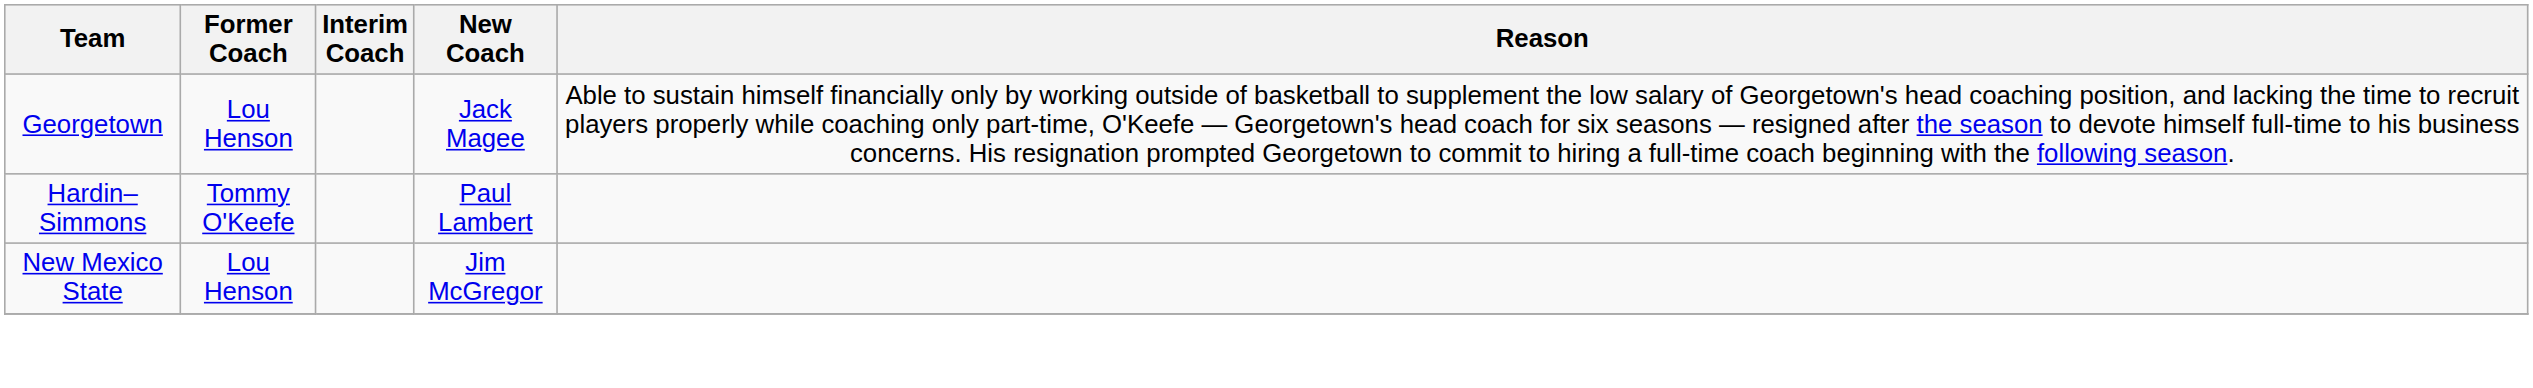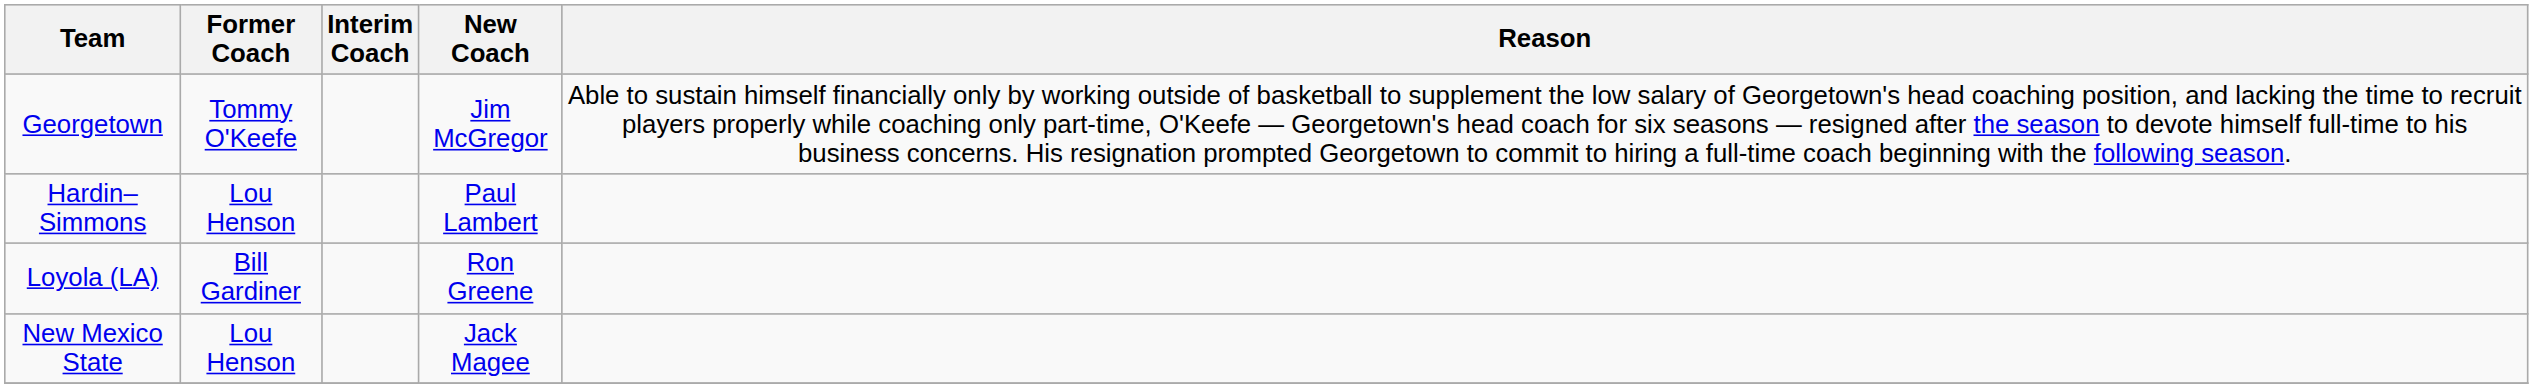Georgetown | Former Coach: Lou Henson -> Tommy O'Keefe
Georgetown | New Coach: Jack Magee -> Jim McGregor
Hardin–Simmons | Former Coach: Tommy O'Keefe -> Lou Henson
+ row: Loyola (LA) | Bill Gardiner | Ron Greene
New Mexico State | New Coach: Jim McGregor -> Jack Magee
